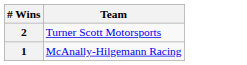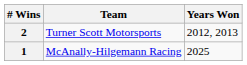+ column: Years Won | 2012, 2013 | 2025
